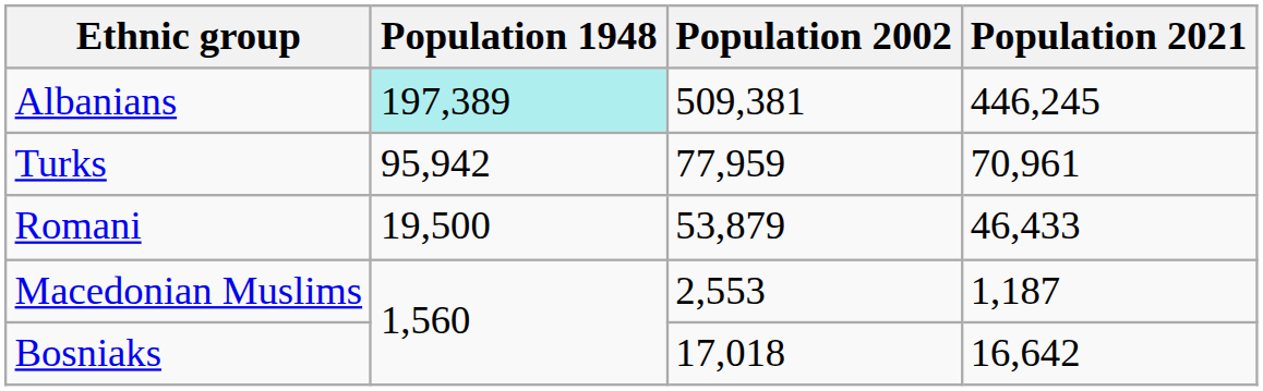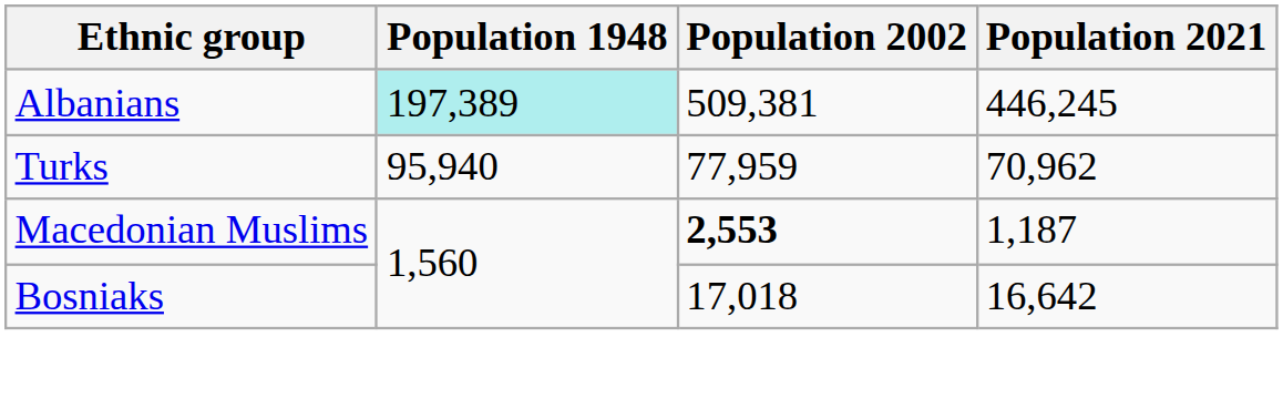Turks | Population 1948: 95,942 -> 95,940
Turks | Population 2021: 70,961 -> 70,962
- row: Romani | 19,500 | 53,879 | 46,433
Macedonian Muslims | Population 2002: normal -> bold
